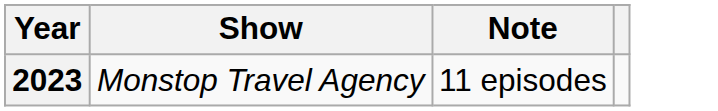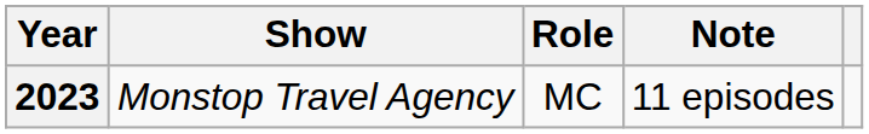+ column: Role | MC
